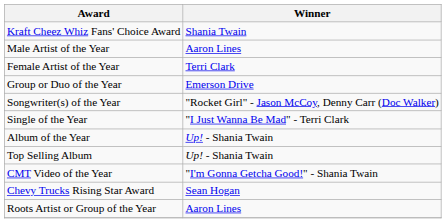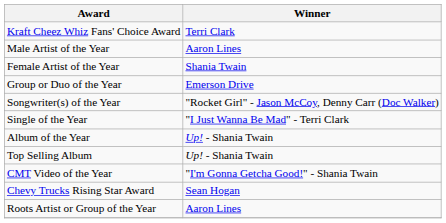Kraft Cheez Whiz Fans' Choice Award | Winner: Shania Twain -> Terri Clark
Female Artist of the Year | Winner: Terri Clark -> Shania Twain
